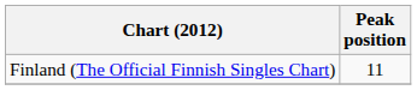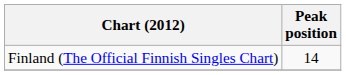Finland (The Official Finnish Singles Chart) | Peak position: 11 -> 14
